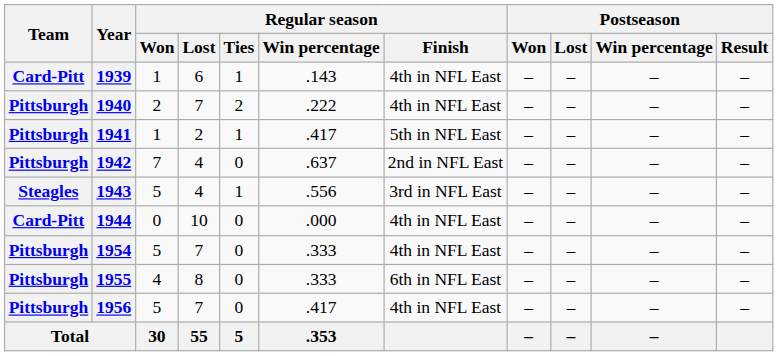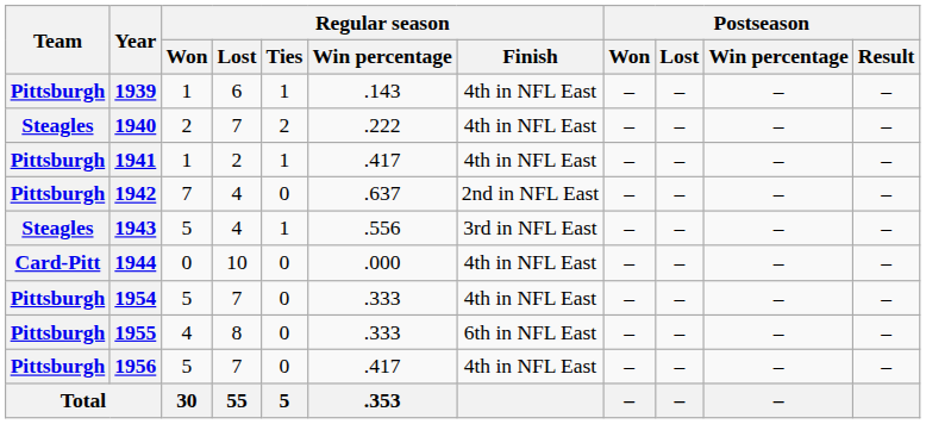1939 | Team: Card-Pitt -> Pittsburgh
1940 | Team: Pittsburgh -> Steagles
1941 | Regular season / Finish: 5th in NFL East -> 4th in NFL East
